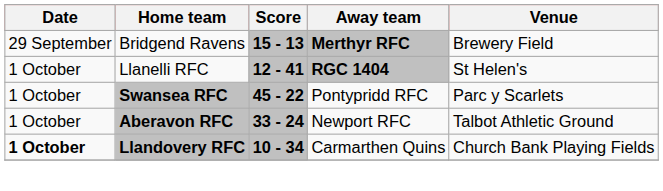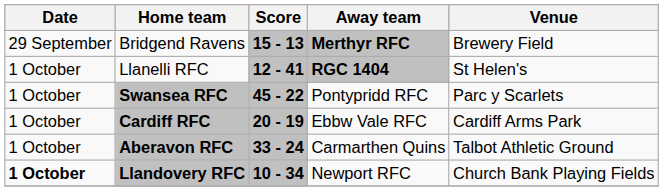+ row: 1 October | Cardiff RFC | 20 - 19 | Ebbw Vale RFC | Cardiff Arms Park
Aberavon RFC | Away team: Newport RFC -> Carmarthen Quins
Llandovery RFC | Away team: Carmarthen Quins -> Newport RFC
